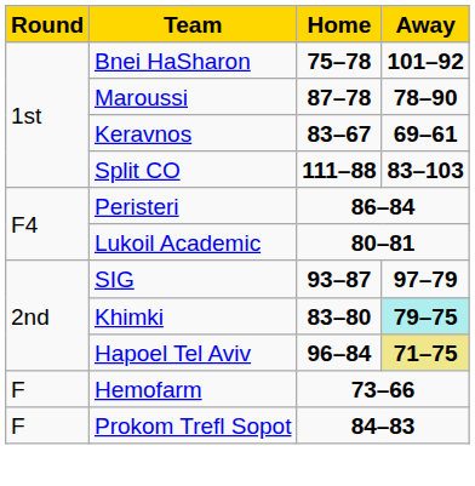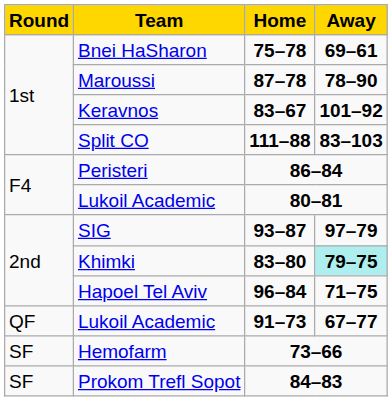Bnei HaSharon | Away: 101–92 -> 69–61
Keravnos | Away: 69–61 -> 101–92
Hapoel Tel Aviv | Away: khaki background -> no background
+ row: QF | Lukoil Academic | 91–73 | 67–77
Hemofarm | Round: F -> SF
Prokom Trefl Sopot | Round: F -> SF
